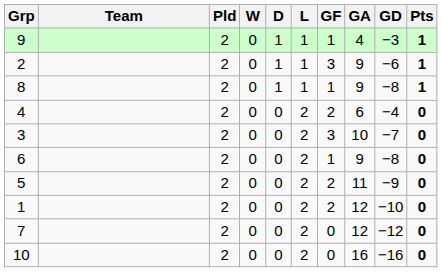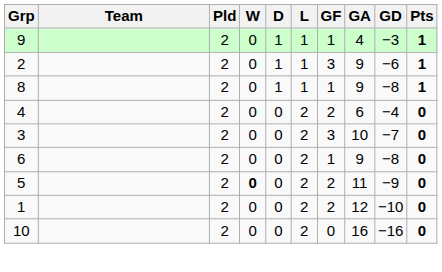5 | W: normal -> bold
- row: 7 | 2 | 0 | 0 | 2 | 0 | 12 | −12 | 0
